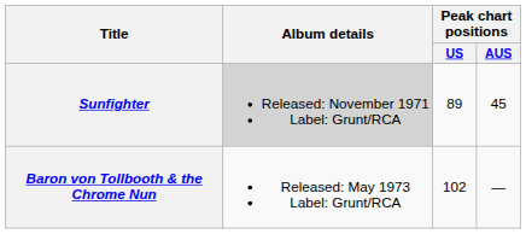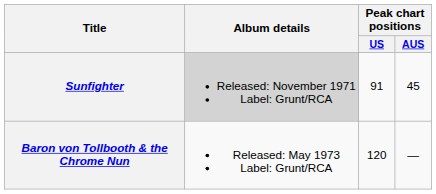Sunfighter | Peak chart positions / US: 89 -> 91
Baron von Tollbooth & the Chrome Nun | Peak chart positions / US: 102 -> 120
